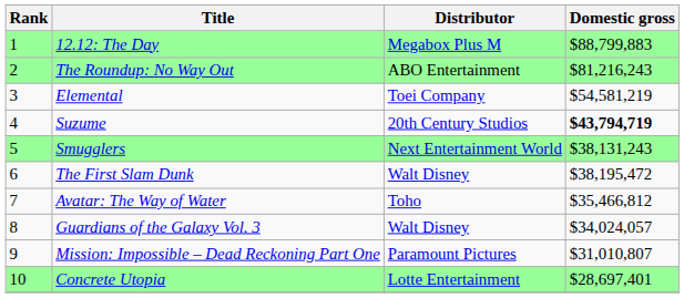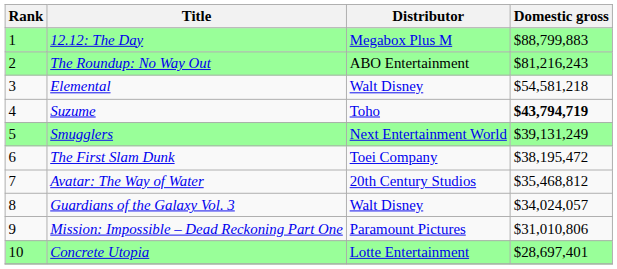Elemental | Distributor: Toei Company -> Walt Disney
Elemental | Domestic gross: $54,581,219 -> $54,581,218
Suzume | Distributor: 20th Century Studios -> Toho
Smugglers | Domestic gross: $38,131,243 -> $39,131,249
The First Slam Dunk | Distributor: Walt Disney -> Toei Company
Avatar: The Way of Water | Distributor: Toho -> 20th Century Studios
Avatar: The Way of Water | Domestic gross: $35,466,812 -> $35,468,812
Mission: Impossible – Dead Reckoning Part One | Domestic gross: $31,010,807 -> $31,010,806
